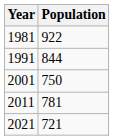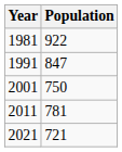1991 | Population: 844 -> 847
